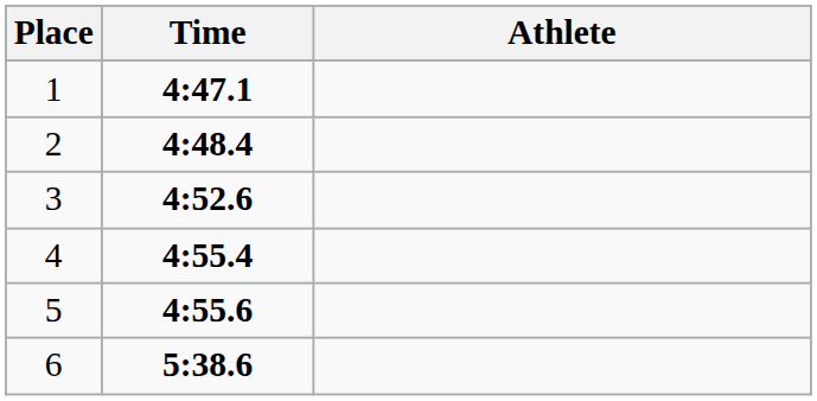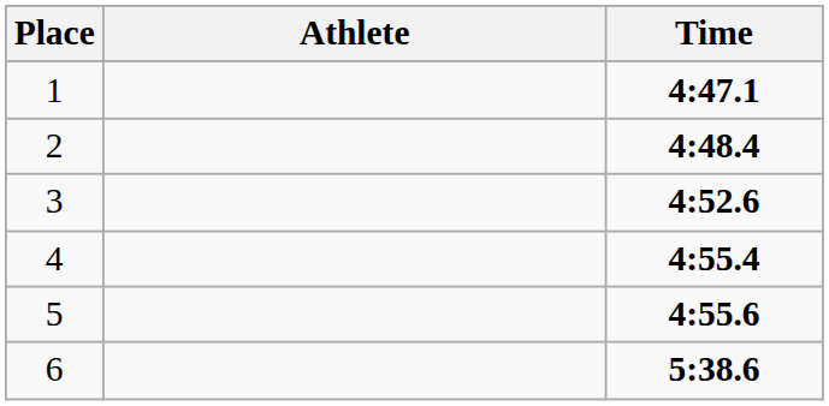columns swapped: Athlete <-> Time
